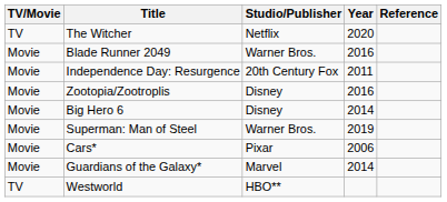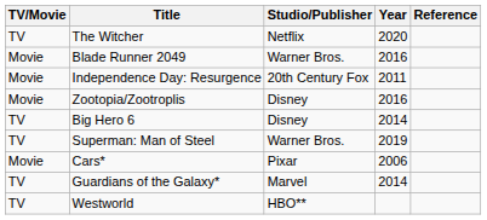Big Hero 6 | TV/Movie: Movie -> TV
Superman: Man of Steel | TV/Movie: Movie -> TV
Guardians of the Galaxy* | TV/Movie: Movie -> TV
